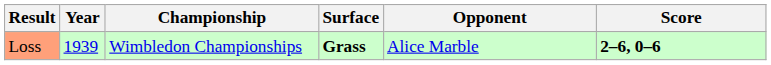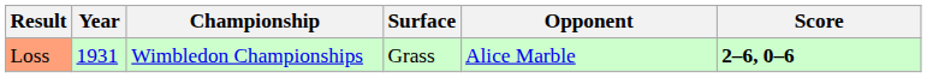Loss | Year: 1939 -> 1931
Loss | Surface: bold -> normal
